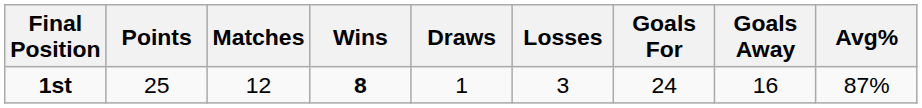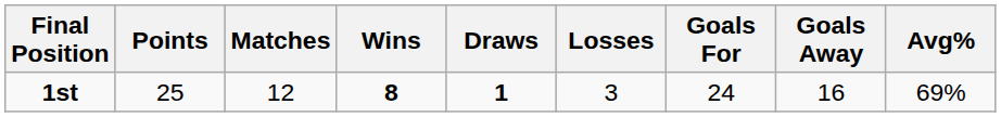1st | Draws: normal -> bold
1st | Avg%: 87% -> 69%
